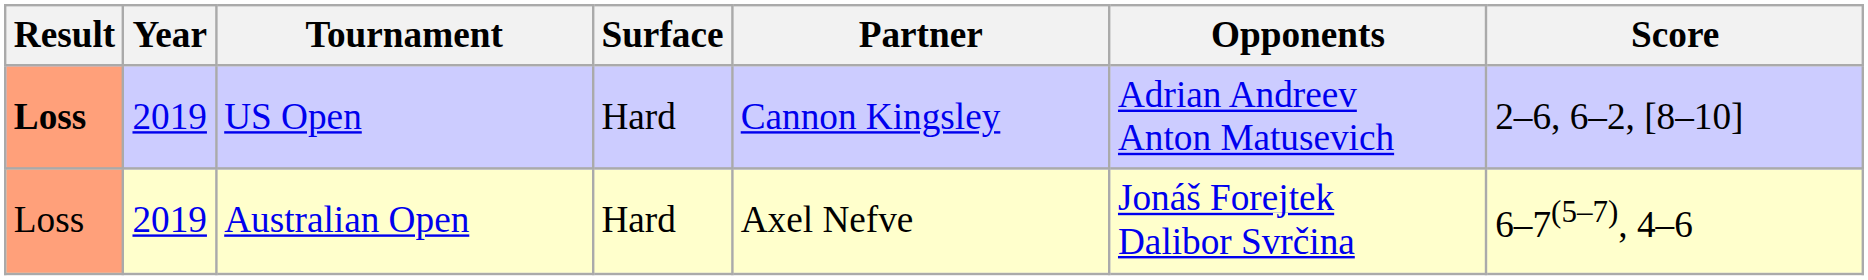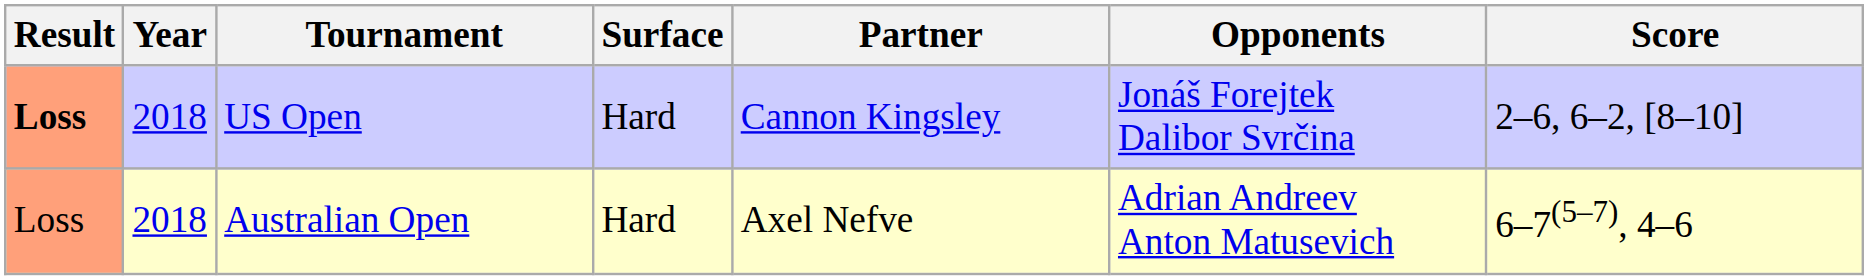US Open | Year: 2019 -> 2018
US Open | Opponents: Adrian Andreev Anton Matusevich -> Jonáš Forejtek Dalibor Svrčina
Australian Open | Year: 2019 -> 2018
Australian Open | Opponents: Jonáš Forejtek Dalibor Svrčina -> Adrian Andreev Anton Matusevich
